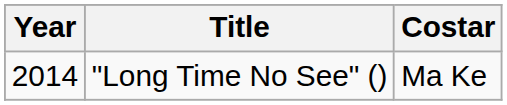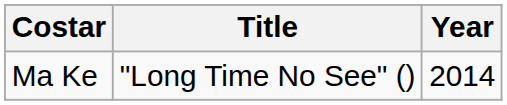columns swapped: Year <-> Costar
